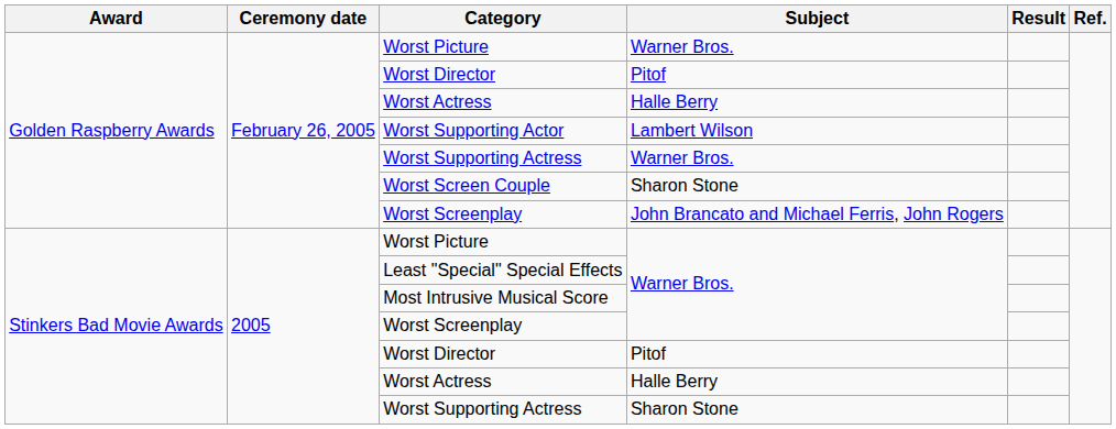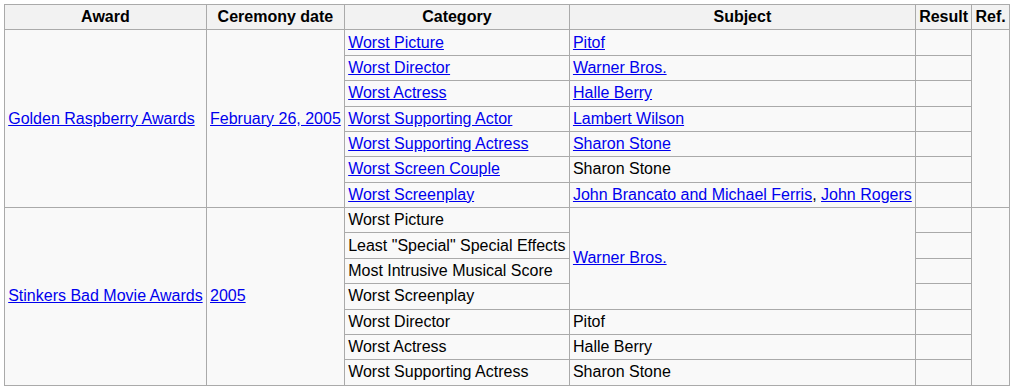Golden Raspberry Awards / Worst Picture | Subject: Warner Bros. -> Pitof
Golden Raspberry Awards / Worst Director | Subject: Pitof -> Warner Bros.
Golden Raspberry Awards / Worst Supporting Actress | Subject: Warner Bros. -> Sharon Stone
